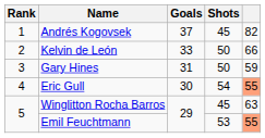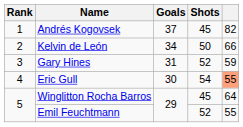Kelvin de León | Goals: 33 -> 34
Gary Hines | Shots: 50 -> 52
Winglitton Rocha Barros | column 5: 63 -> 64
Emil Feuchtmann | Shots: 53 -> 52
Emil Feuchtmann | column 5: lightsalmon background -> no background
